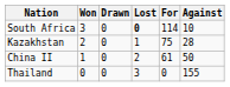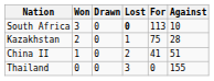South Africa | For: 114 -> 113
China II | For: 61 -> 41
China II | Against: 50 -> 51
